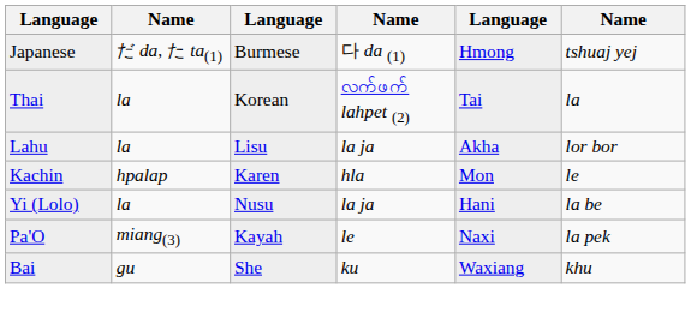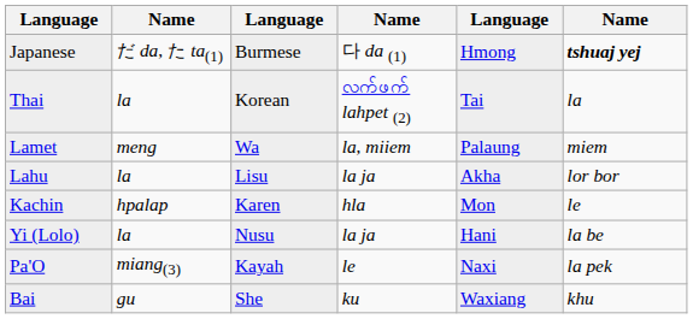Japanese | column 6: normal -> bold
+ row: Lamet | meng | Wa | la, miiem | Palaung | miem
